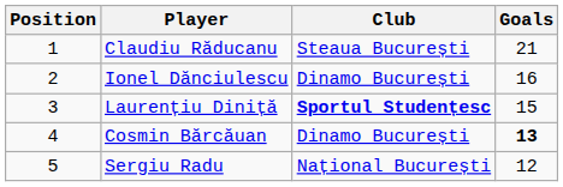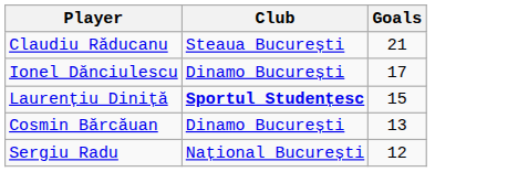- column: Position | 1 | 2 | 3 | 4 | 5
Ionel Dănciulescu | Goals: 16 -> 17
Cosmin Bărcăuan | Goals: bold -> normal
